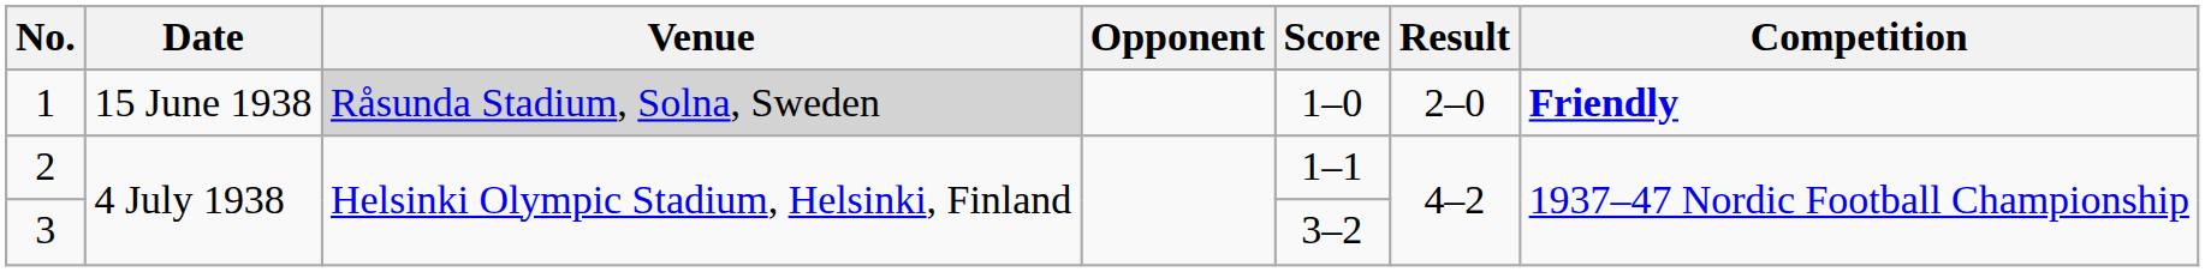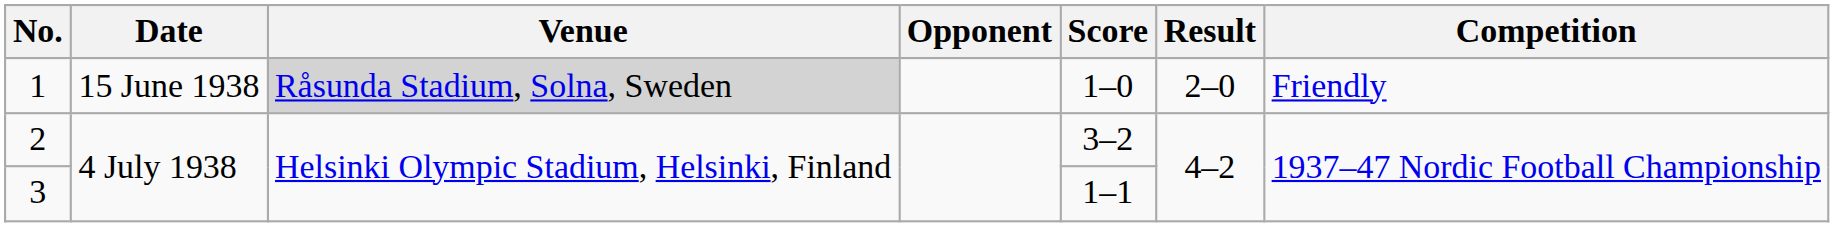1 | Competition: bold -> normal
2 | Score: 1–1 -> 3–2
3 | Score: 3–2 -> 1–1
